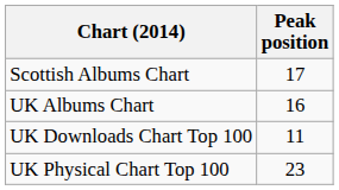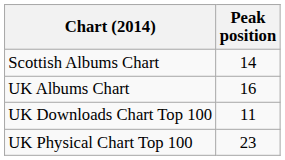Scottish Albums Chart | Peak position: 17 -> 14
